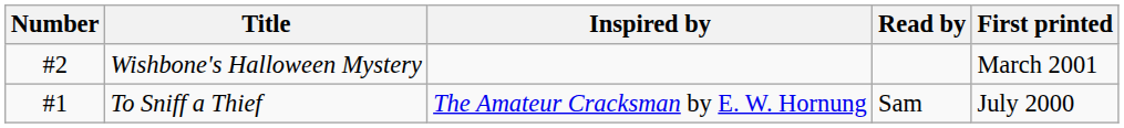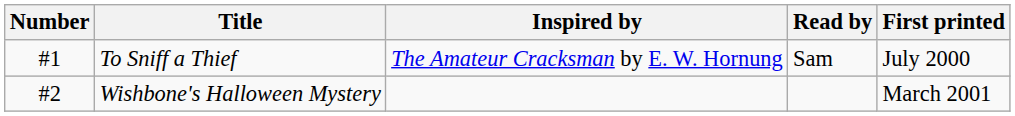rows swapped: To Sniff a Thief <-> Wishbone's Halloween Mystery
